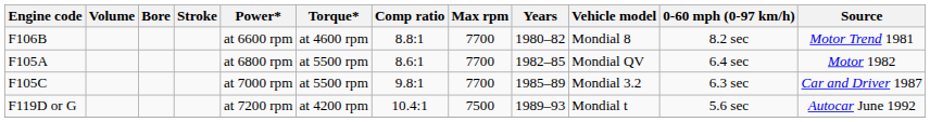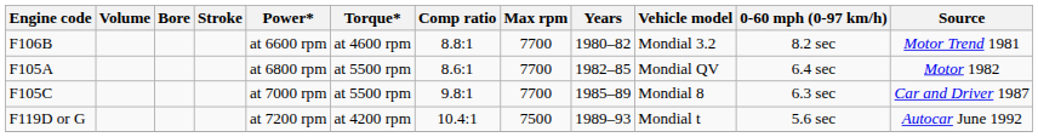F106B | Vehicle model: Mondial 8 -> Mondial 3.2
F105C | Vehicle model: Mondial 3.2 -> Mondial 8
